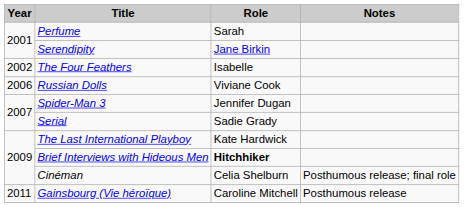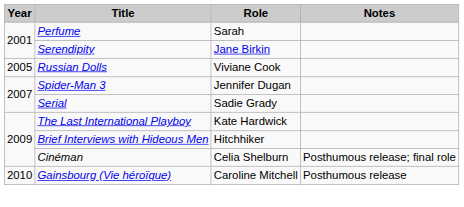- row: 2002 | The Four Feathers | Isabelle
Russian Dolls | Year: 2006 -> 2005
Brief Interviews with Hideous Men | Role: bold -> normal
Gainsbourg (Vie héroïque) | Year: 2011 -> 2010
